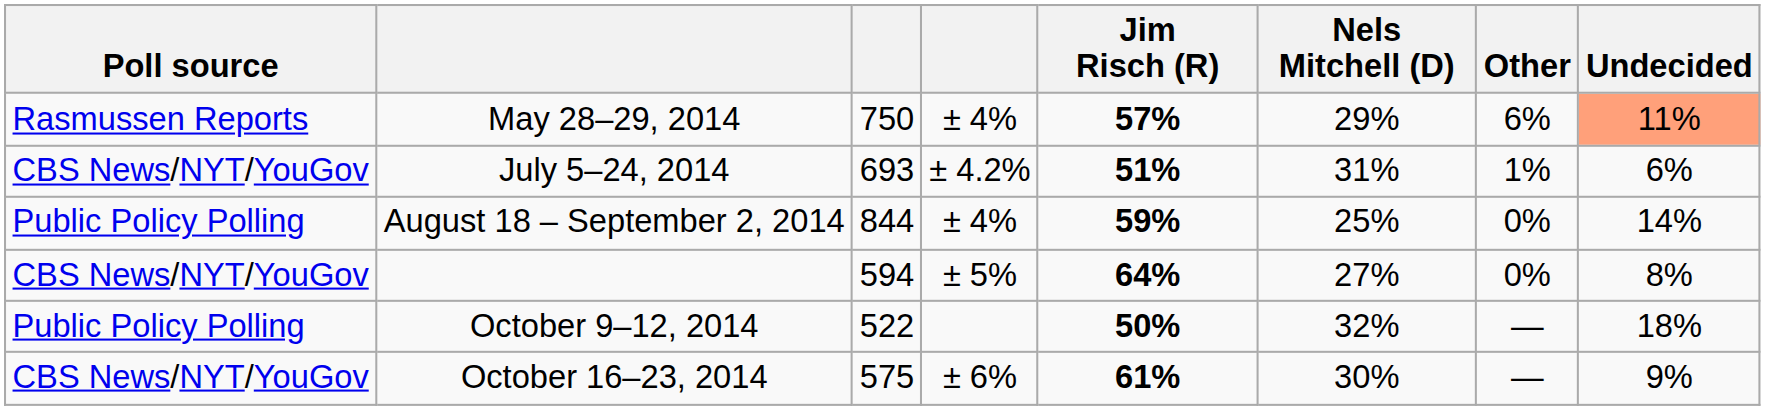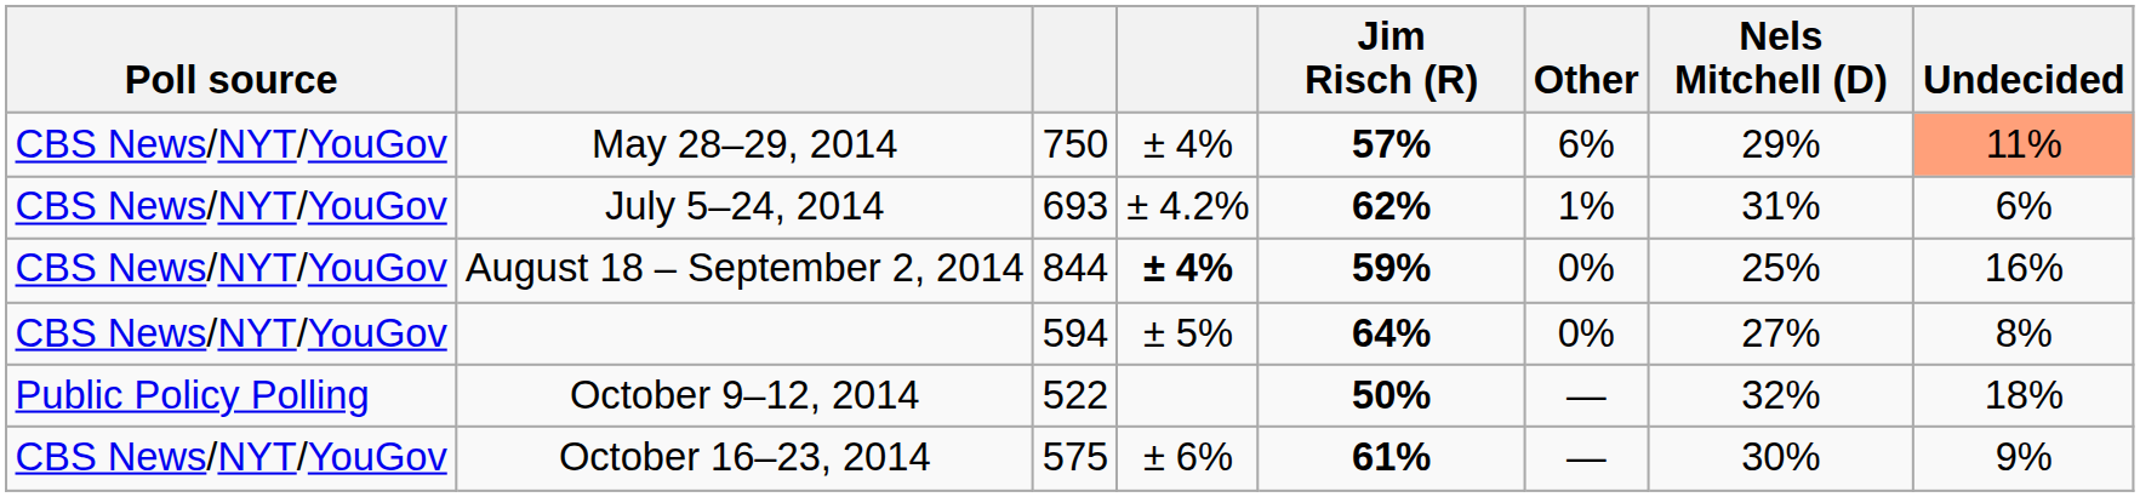columns swapped: Nels Mitchell (D) <-> Other
May 28–29, 2014 | Poll source: Rasmussen Reports -> CBS News/NYT/YouGov
July 5–24, 2014 | Jim Risch (R): 51% -> 62%
August 18 – September 2, 2014 | Poll source: Public Policy Polling -> CBS News/NYT/YouGov
August 18 – September 2, 2014 | column 4: normal -> bold
August 18 – September 2, 2014 | Undecided: 14% -> 16%
